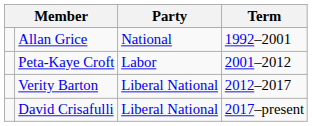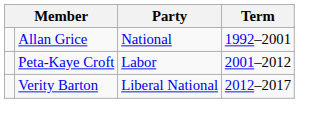- row: David Crisafulli | Liberal National | 2017–present
